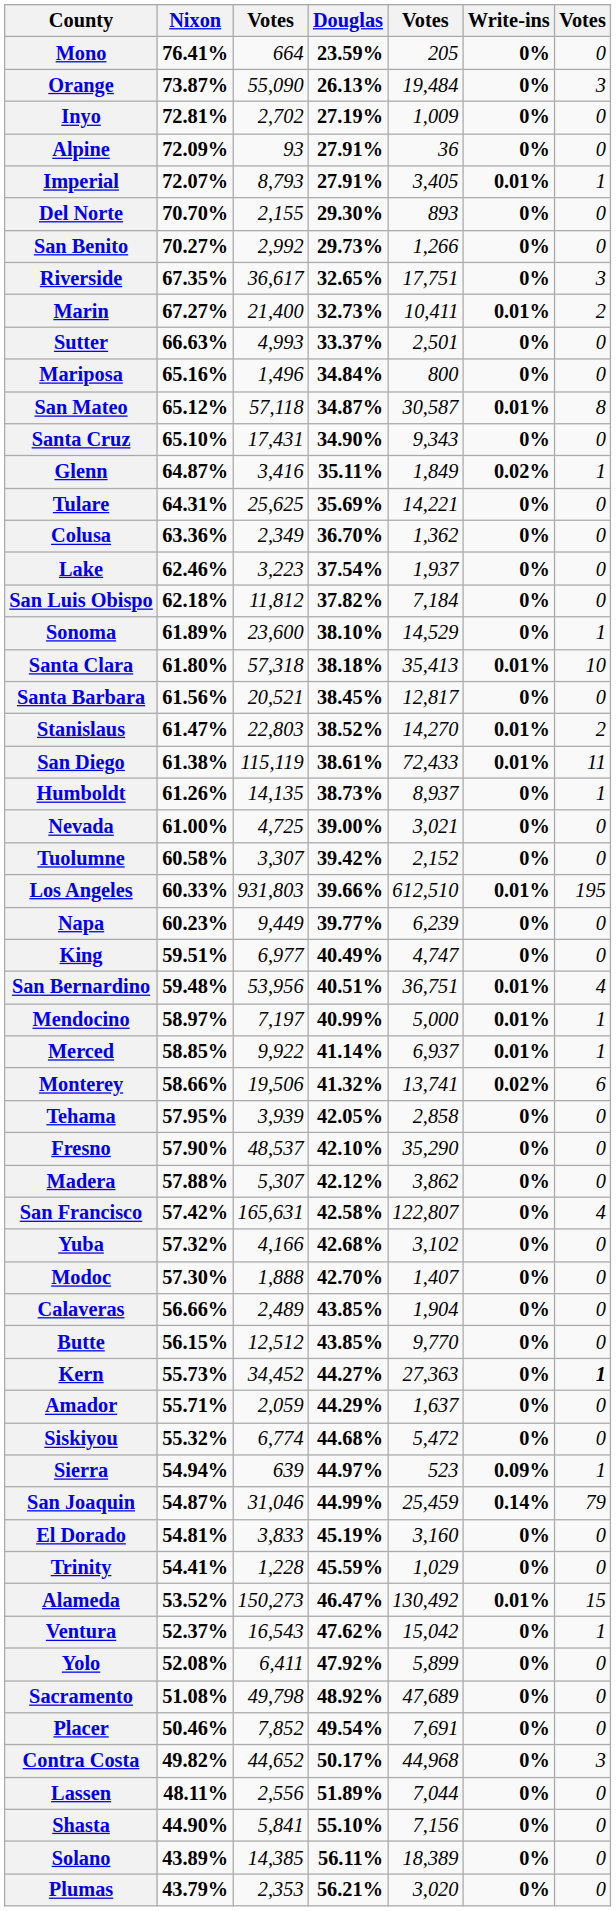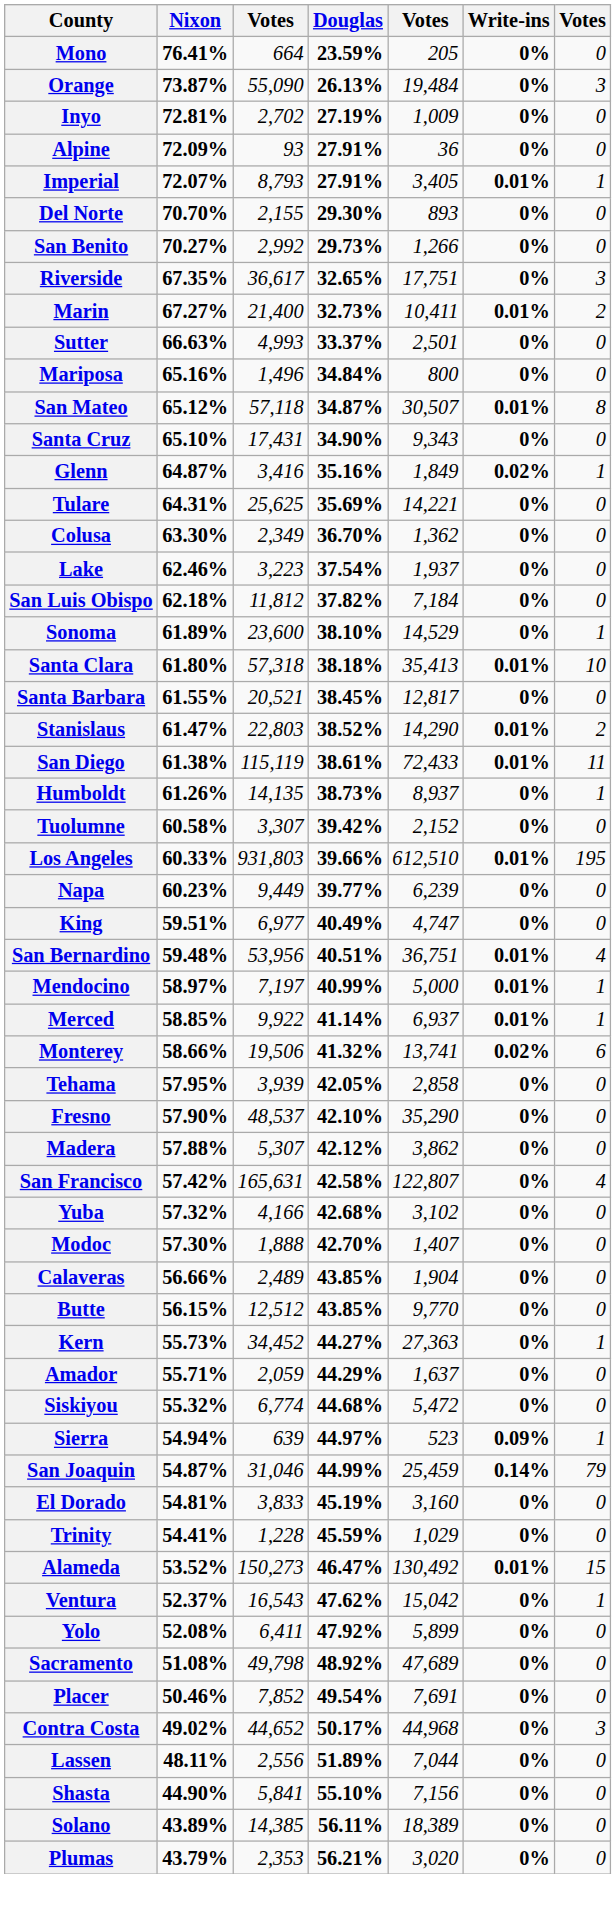San Mateo | column 5: 30,587 -> 30,507
Glenn | Douglas: 35.11% -> 35.16%
Colusa | Nixon: 63.36% -> 63.30%
Santa Barbara | Nixon: 61.56% -> 61.55%
Stanislaus | column 5: 14,270 -> 14,290
- row: Nevada | 61.00% | 4,725 | 39.00% | 3,021 | 0% | 0
Kern | column 7: bold -> normal
Contra Costa | Nixon: 49.82% -> 49.02%
